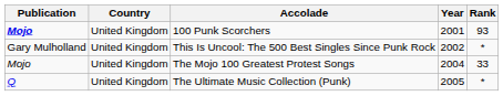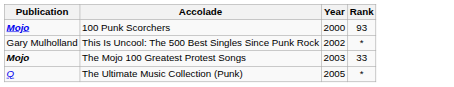- column: Country | United Kingdom | United Kingdom | United Kingdom | United Kingdom
100 Punk Scorchers | Year: 2001 -> 2000
The Mojo 100 Greatest Protest Songs | Publication: normal -> bold
The Mojo 100 Greatest Protest Songs | Year: 2004 -> 2003
